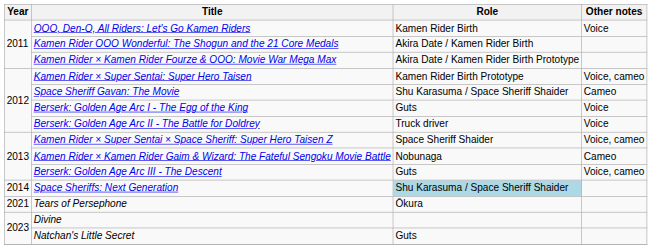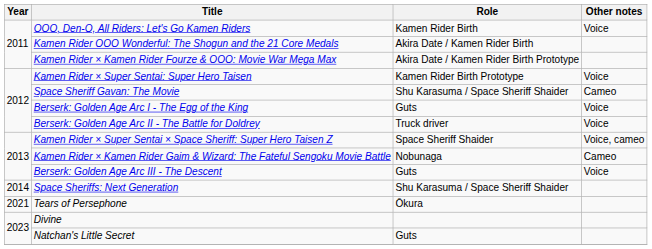Kamen Rider × Super Sentai: Super Hero Taisen | Other notes: Voice, cameo -> Voice
Berserk: Golden Age Arc III - The Descent | Other notes: Voice, cameo -> Voice
Space Sheriffs: Next Generation | Role: lightblue background -> no background
